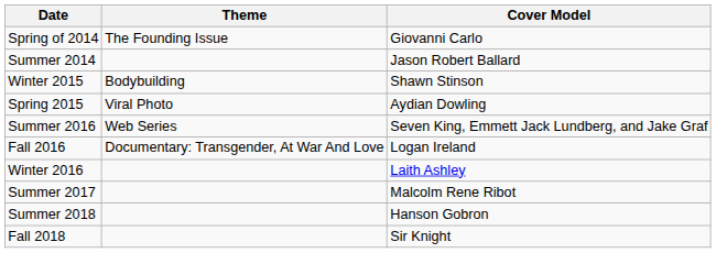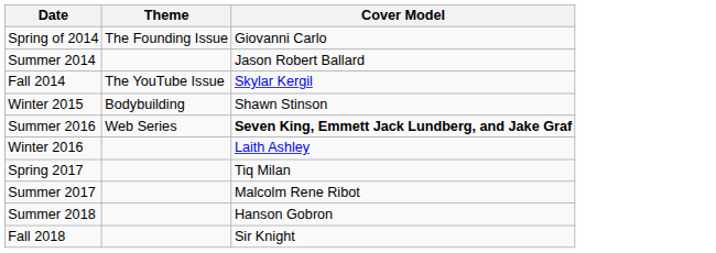+ row: Fall 2014 | The YouTube Issue | Skylar Kergil
- row: Spring 2015 | Viral Photo | Aydian Dowling
Summer 2016 | Cover Model: normal -> bold
- row: Fall 2016 | Documentary: Transgender, At War And Love | Logan Ireland
+ row: Spring 2017 | Tiq Milan
